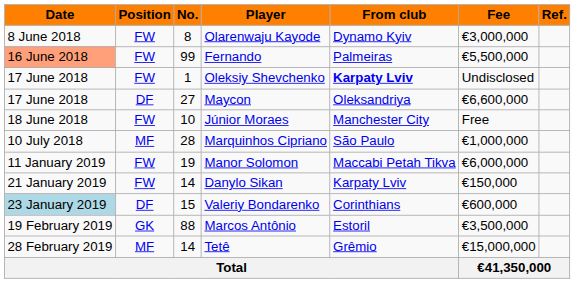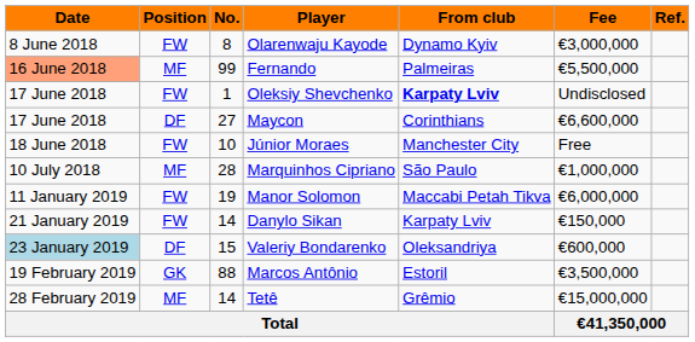Fernando | Position: FW -> MF
Maycon | From club: Oleksandriya -> Corinthians
Valeriy Bondarenko | From club: Corinthians -> Oleksandriya
